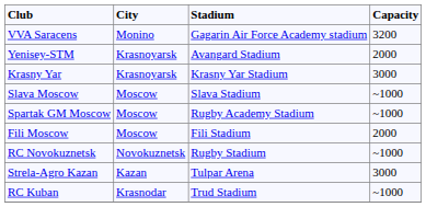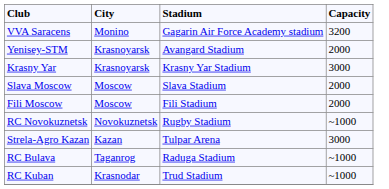Slava Moscow | Capacity: ~1000 -> 2000
- row: Spartak GM Moscow | Moscow | Rugby Academy Stadium | ~1000
+ row: RC Bulava | Taganrog | Raduga Stadium | ~1000
